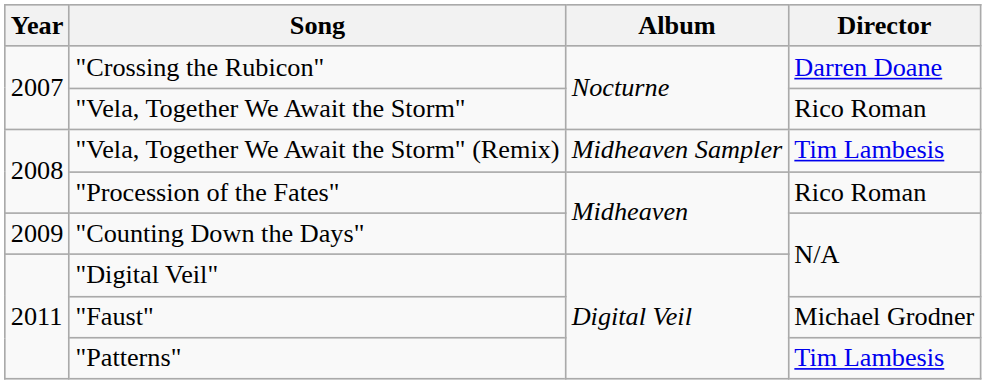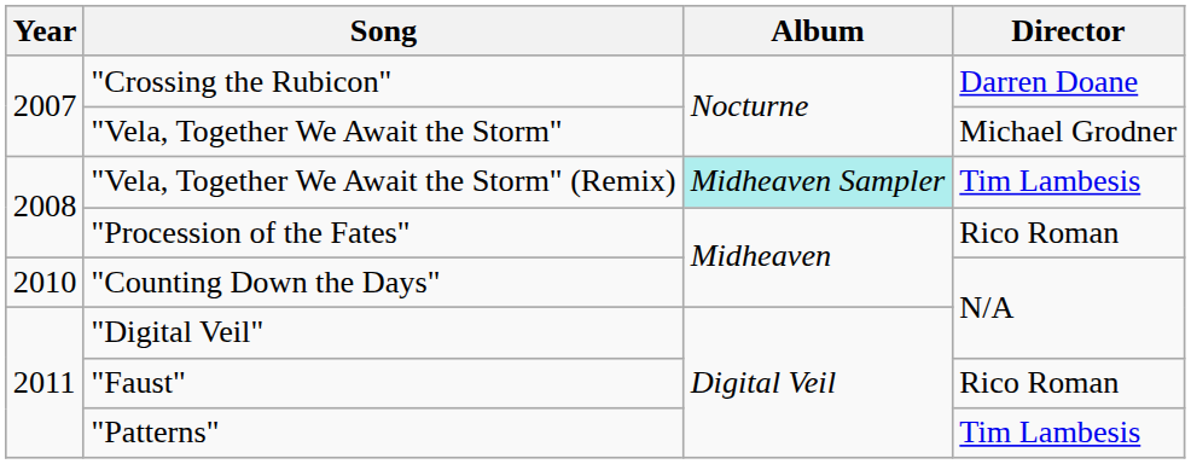"Vela, Together We Await the Storm" | Director: Rico Roman -> Michael Grodner
"Vela, Together We Await the Storm" (Remix) | Album: no background -> paleturquoise background
"Counting Down the Days" | Year: 2009 -> 2010
"Faust" | Director: Michael Grodner -> Rico Roman
